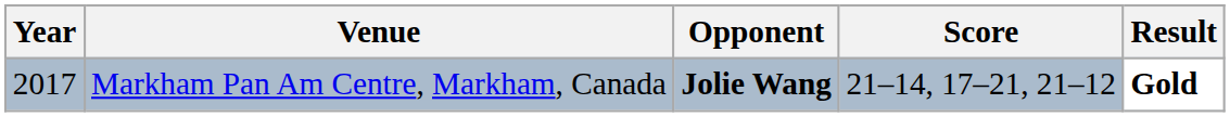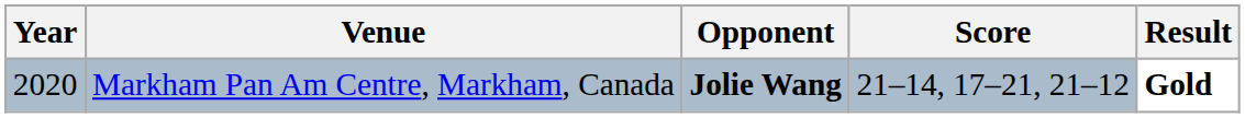Markham Pan Am Centre, Markham, Canada | Year: 2017 -> 2020
